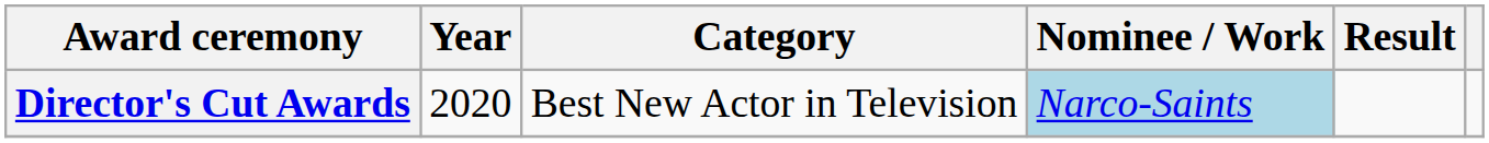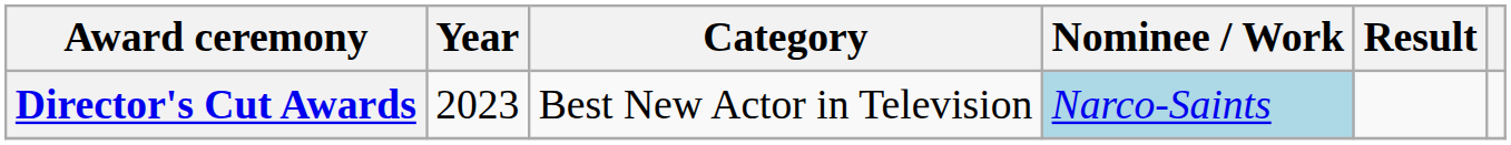Director's Cut Awards | Year: 2020 -> 2023
